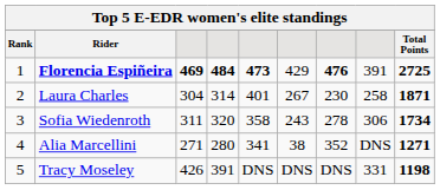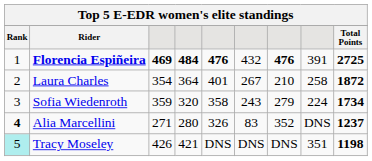Florencia Espiñeira | column 5: 473 -> 476
Florencia Espiñeira | column 6: 429 -> 432
Laura Charles | column 3: 304 -> 354
Laura Charles | column 4: 314 -> 364
Laura Charles | column 7: 230 -> 210
Laura Charles | Total Points: 1871 -> 1872
Sofia Wiedenroth | column 3: 311 -> 359
Sofia Wiedenroth | column 7: 278 -> 279
Sofia Wiedenroth | column 8: 306 -> 224
Alia Marcellini | Rank: normal -> bold
Alia Marcellini | column 5: 341 -> 326
Alia Marcellini | column 6: 38 -> 83
Alia Marcellini | Total Points: 1271 -> 1237
Tracy Moseley | Rank: no background -> paleturquoise background
Tracy Moseley | column 4: 391 -> 421
Tracy Moseley | column 8: 331 -> 351
